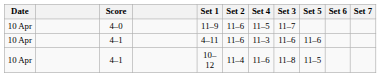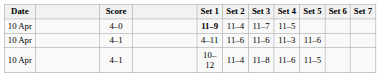columns swapped: Set 3 <-> Set 4
4–0 | Set 1: normal -> bold
4–0 | Set 2: 11–6 -> 11–4
